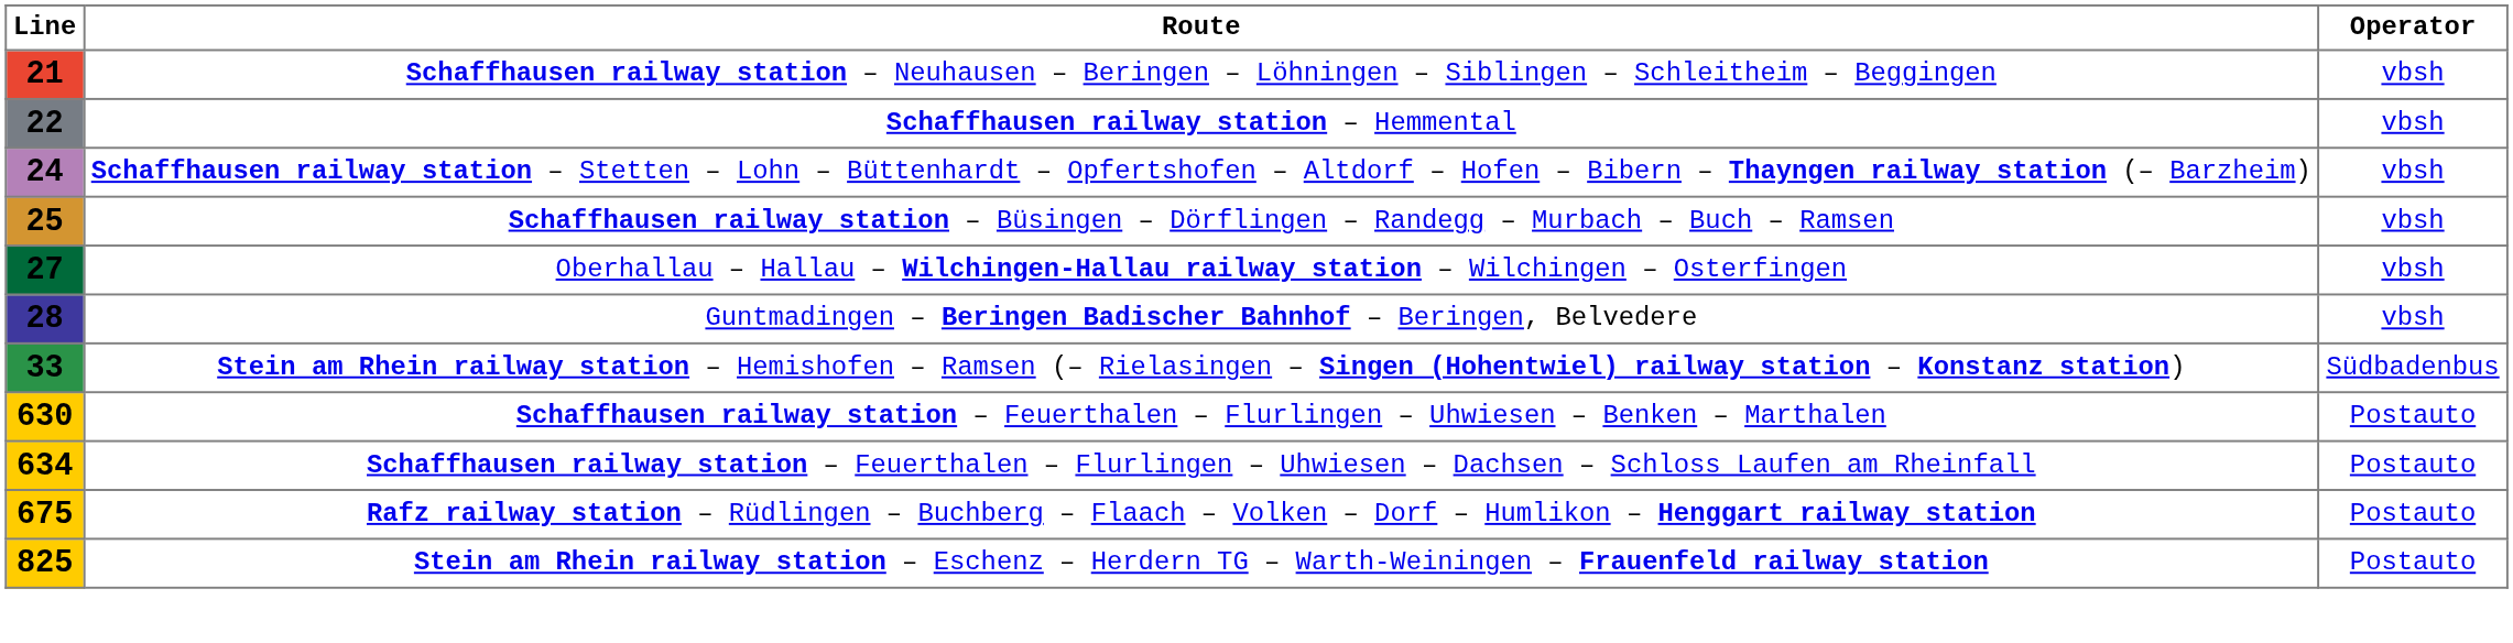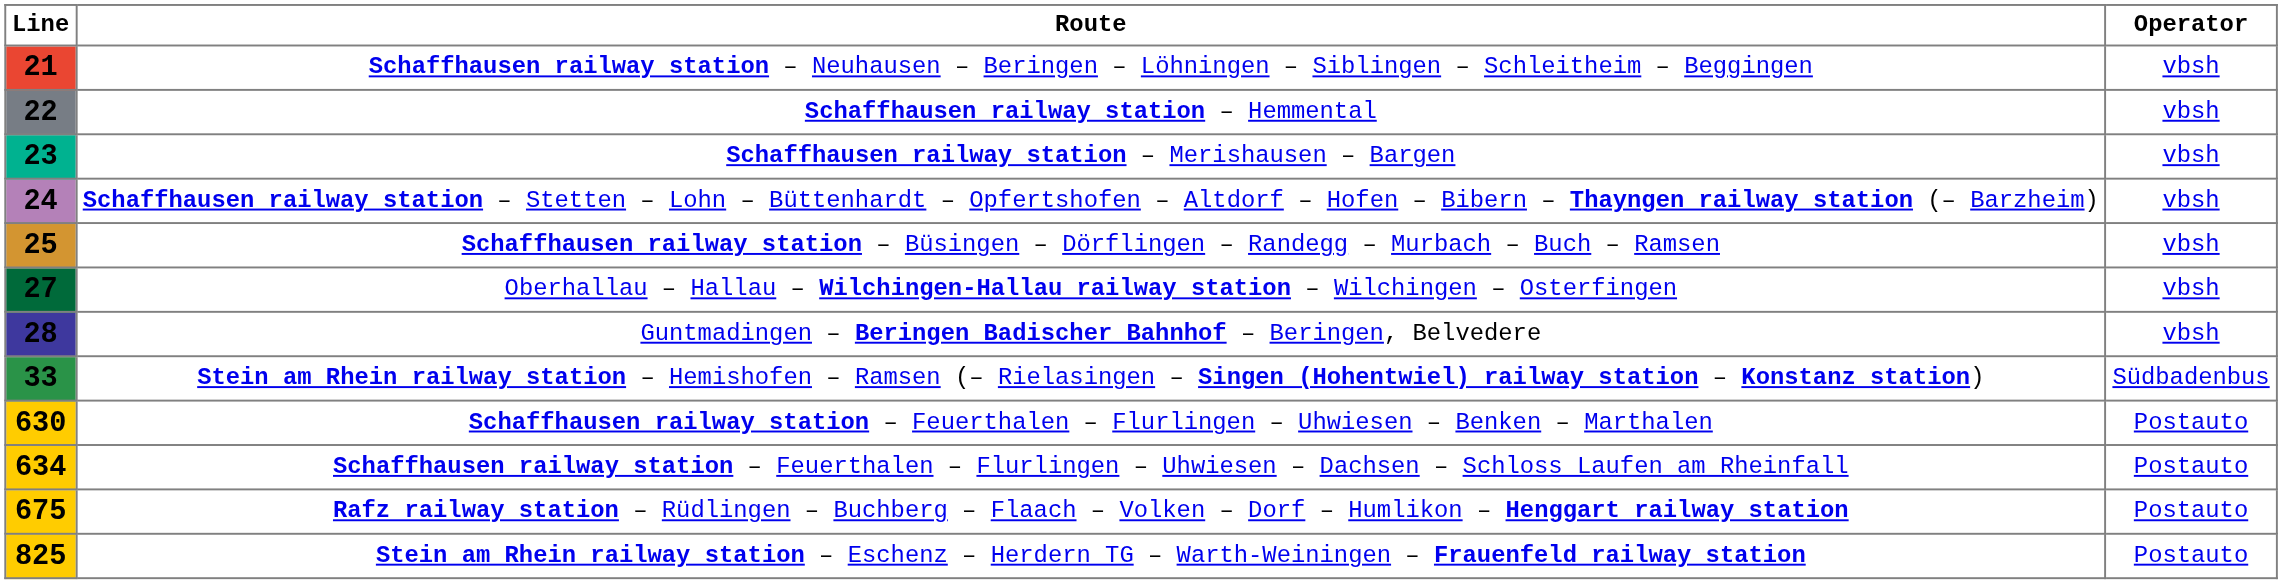+ row: 23 | Schaffhausen railway station – Merishausen – Bargen | vbsh
